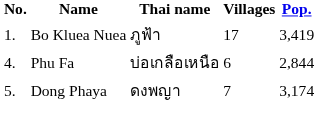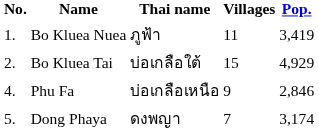Bo Kluea Nuea | Villages: 17 -> 11
+ row: 2. | Bo Kluea Tai | บ่อเกลือใต้ | 15 | 4,929
Phu Fa | Villages: 6 -> 9
Phu Fa | Pop.: 2,844 -> 2,846
